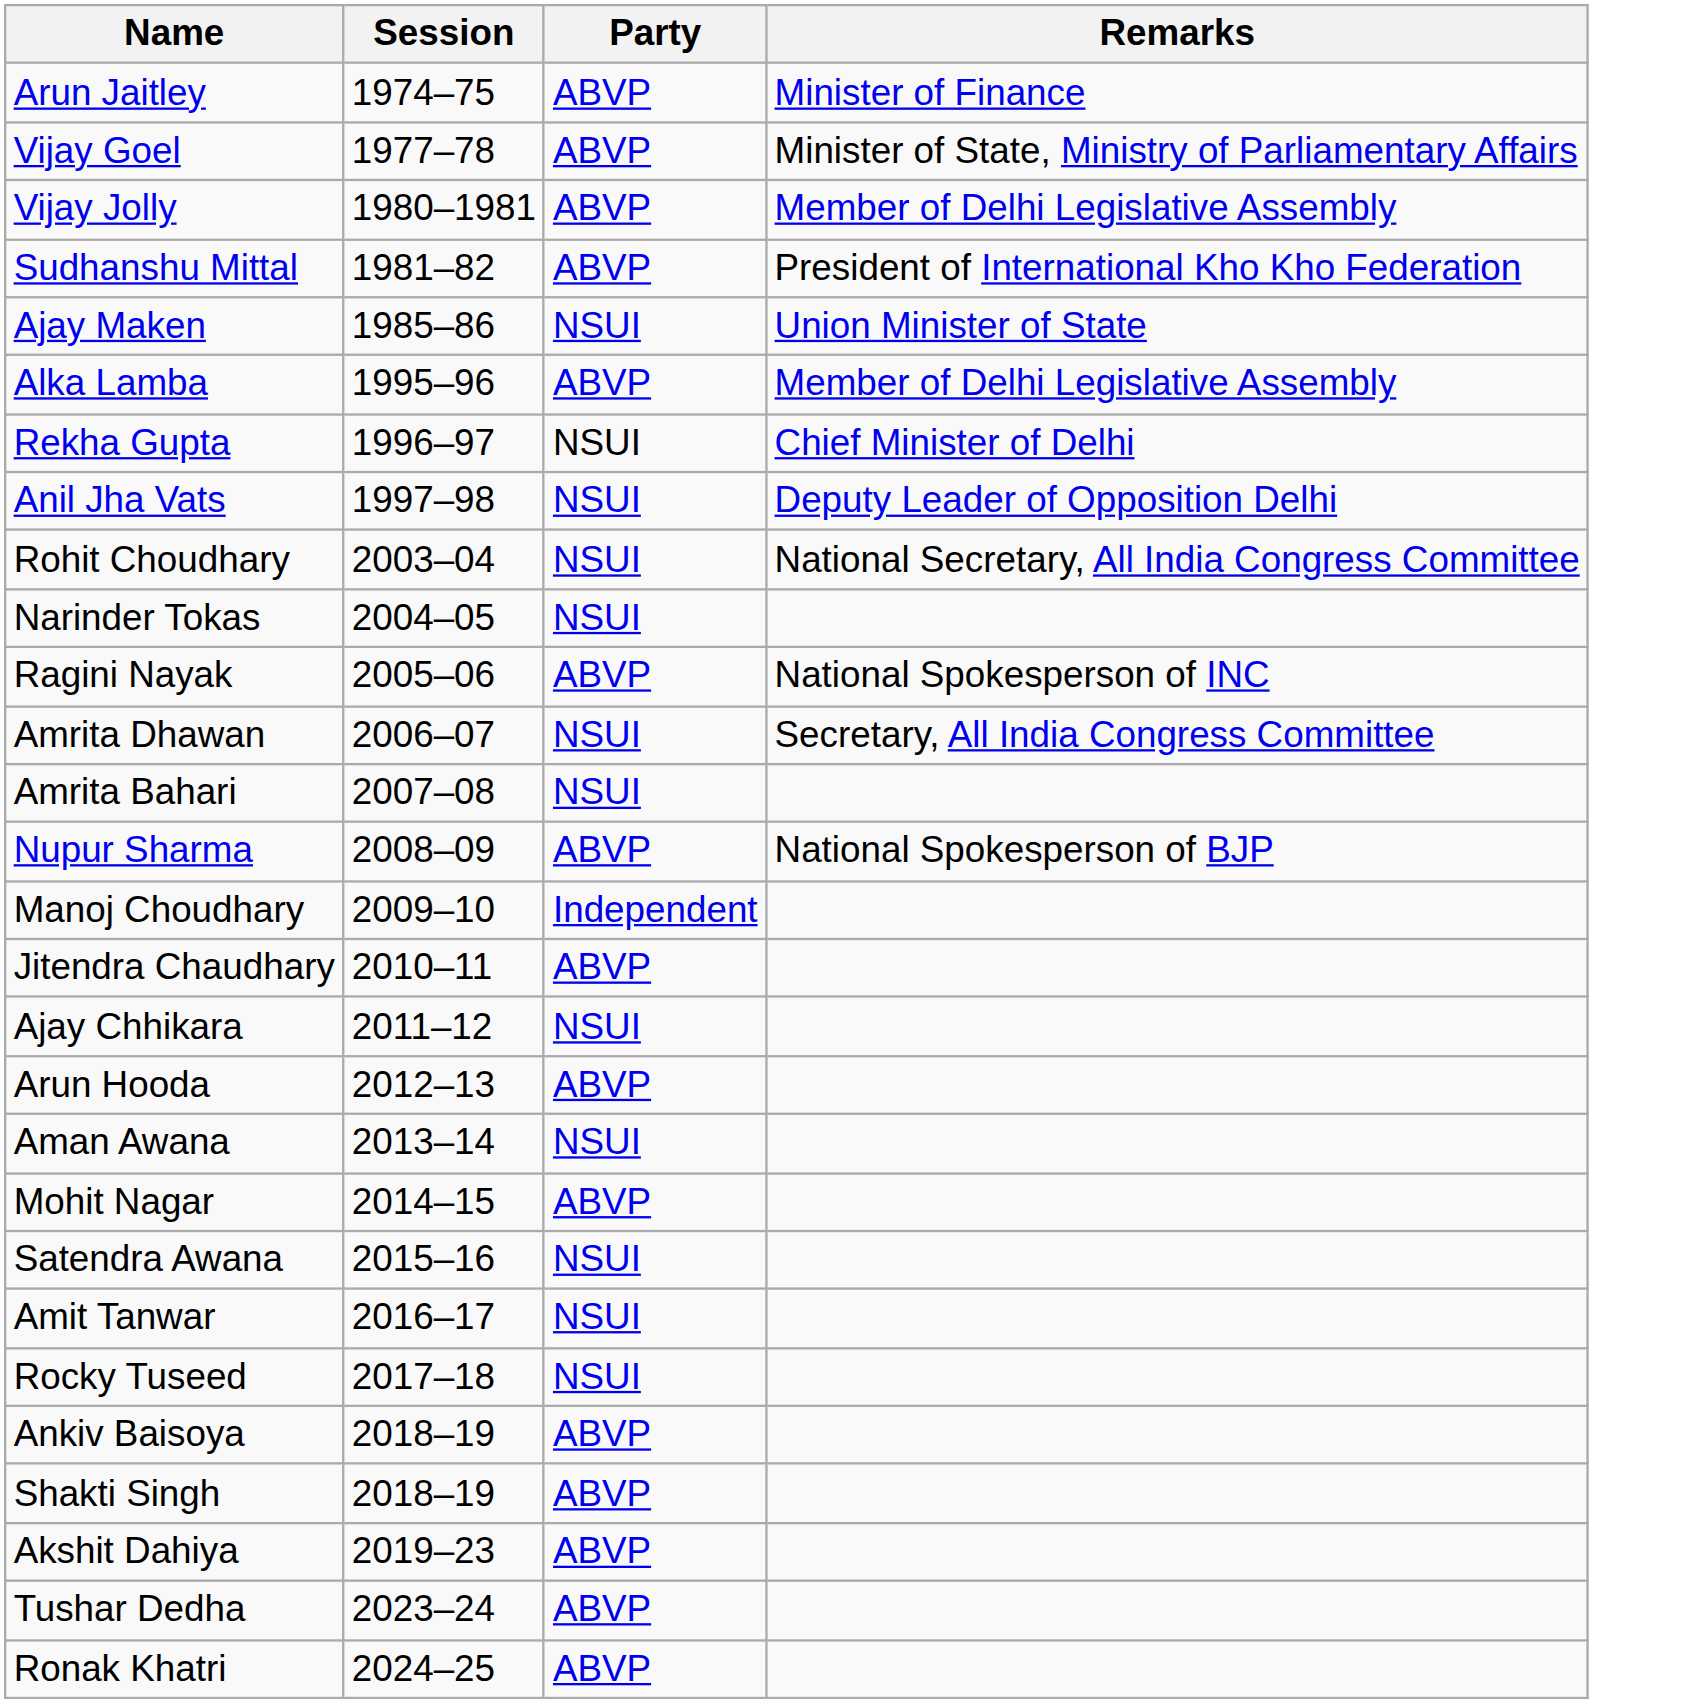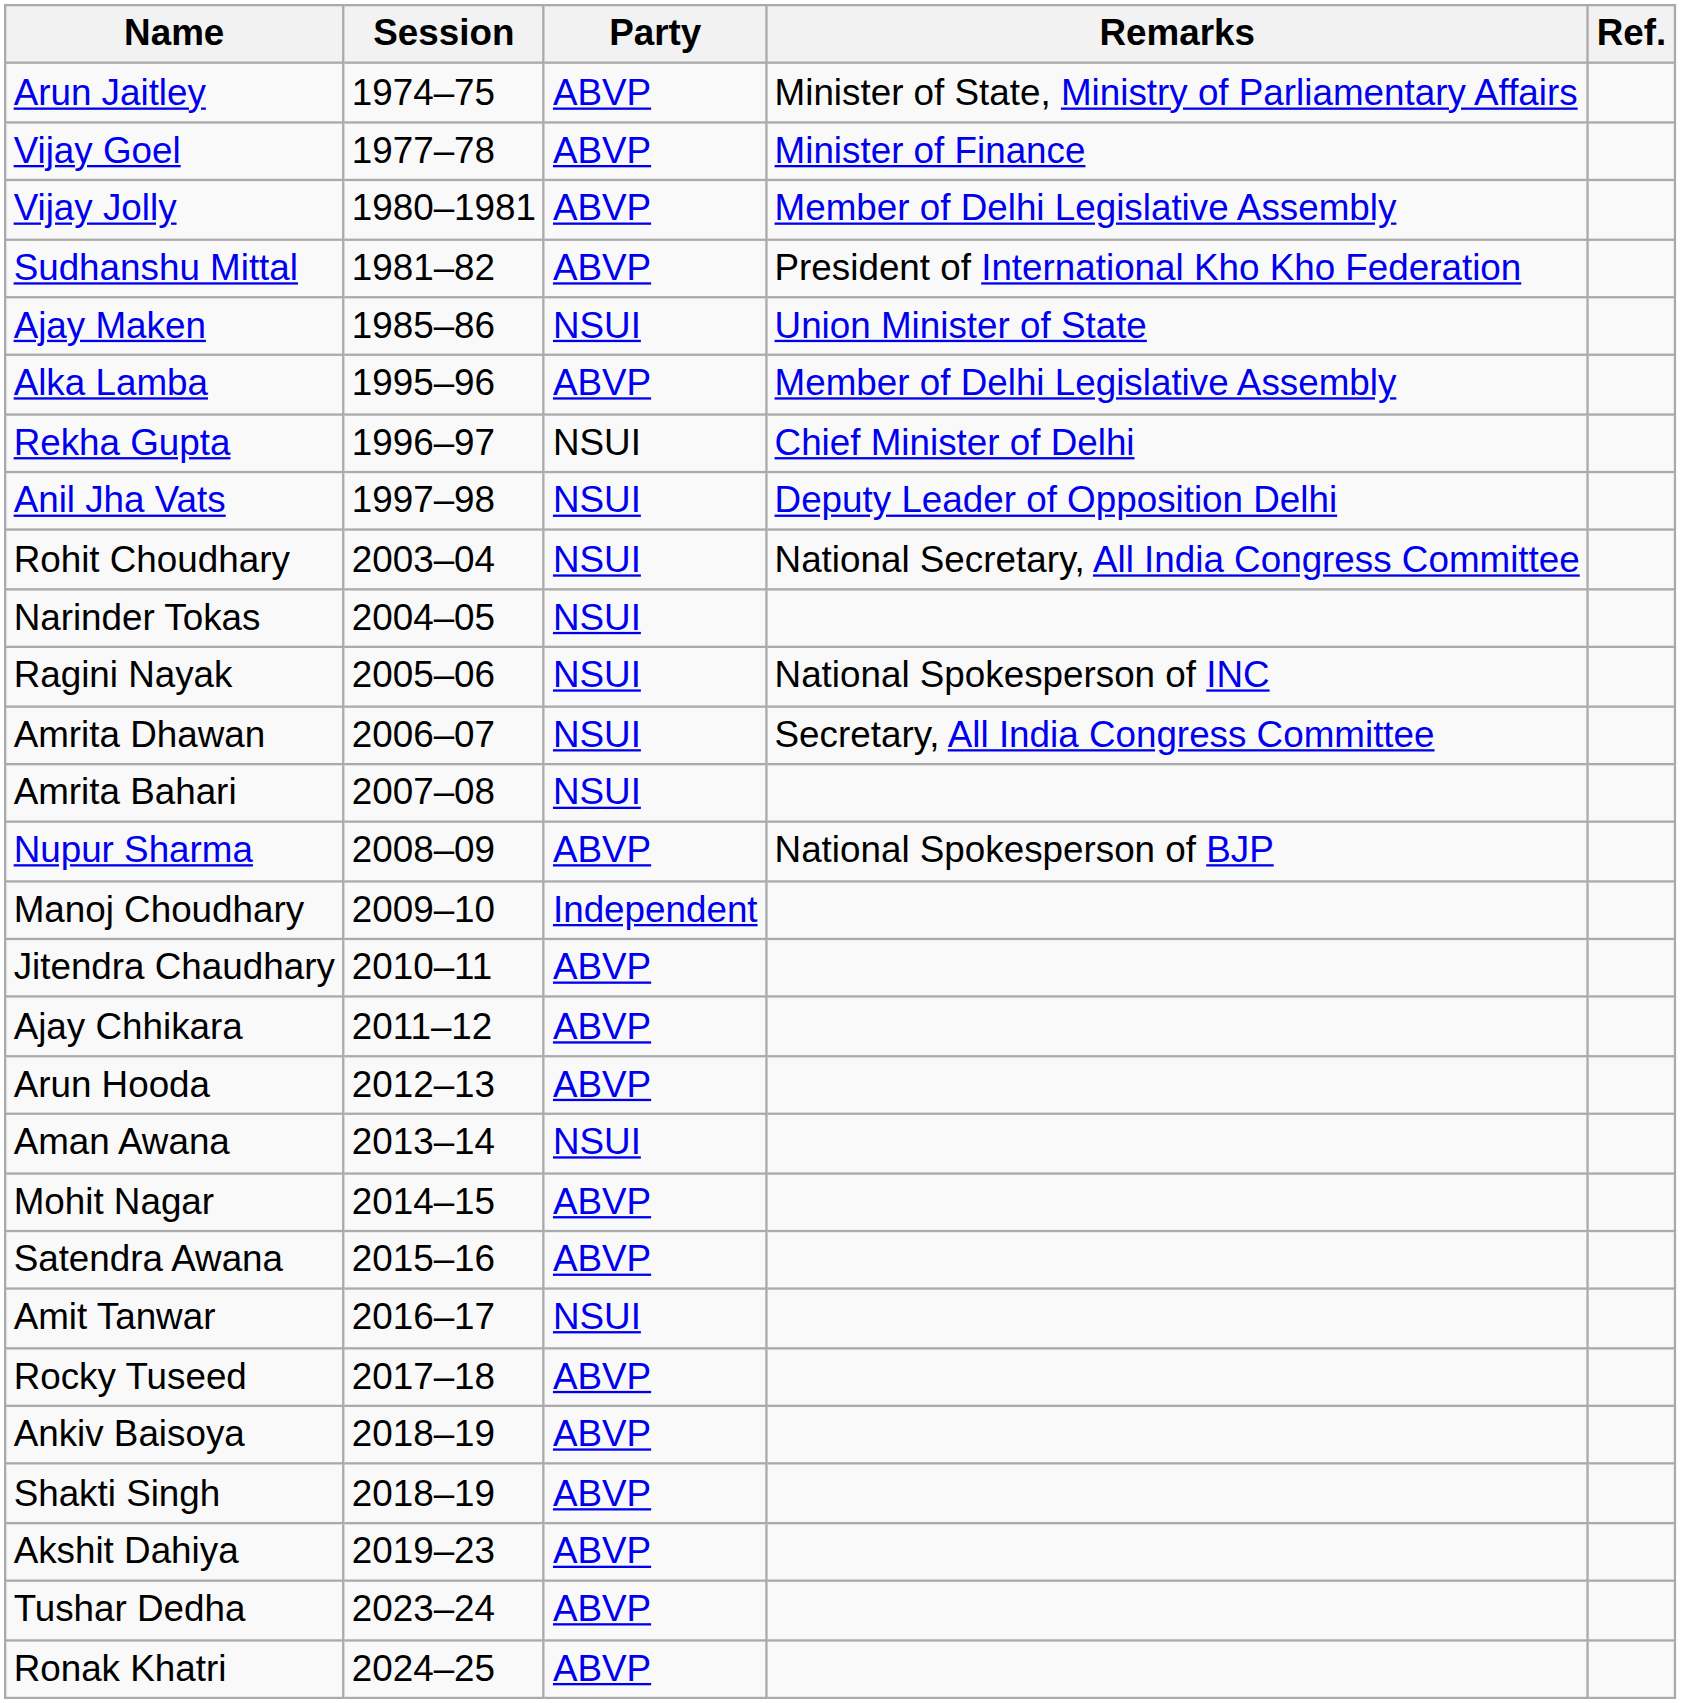+ column: Ref.
Arun Jaitley | Remarks: Minister of Finance -> Minister of State, Ministry of Parliamentary Affairs
Vijay Goel | Remarks: Minister of State, Ministry of Parliamentary Affairs -> Minister of Finance
Ragini Nayak | Party: ABVP -> NSUI
Ajay Chhikara | Party: NSUI -> ABVP
Satendra Awana | Party: NSUI -> ABVP
Rocky Tuseed | Party: NSUI -> ABVP
